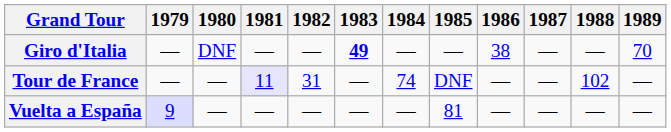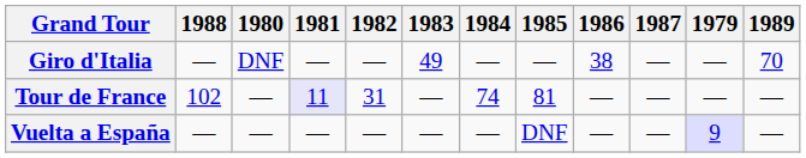columns swapped: 1979 <-> 1988
Giro d'Italia | 1983: bold -> normal
Tour de France | 1985: DNF -> 81
Vuelta a España | 1985: 81 -> DNF
